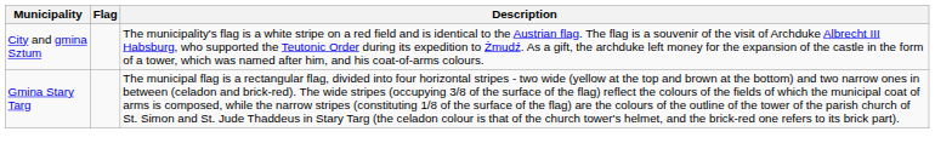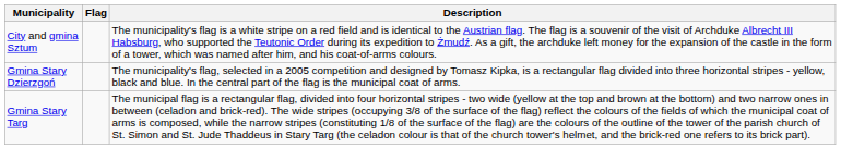+ row: Gmina Stary Dzierzgoń | The municipality's flag, selected in a 2005 competition and designed by Tomasz Kipka, is a rectangular flag divided into three horizontal stripes - yellow, black and blue. In the central part of the flag is the municipal coat of arms.
